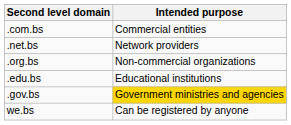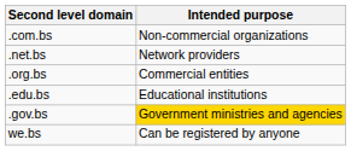.com.bs | Intended purpose: Commercial entities -> Non-commercial organizations
.org.bs | Intended purpose: Non-commercial organizations -> Commercial entities
